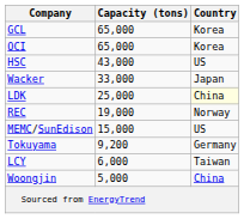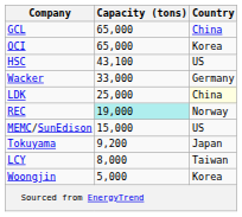GCL | Country: Korea -> China
HSC | Capacity (tons): 43,000 -> 43,100
Wacker | Country: Japan -> Germany
REC | Capacity (tons): no background -> paleturquoise background
Tokuyama | Country: Germany -> Japan
LCY | Capacity (tons): 6,000 -> 8,000
Woongjin | Country: China -> Korea
